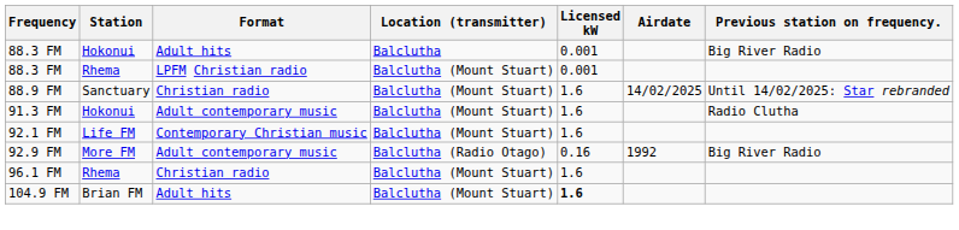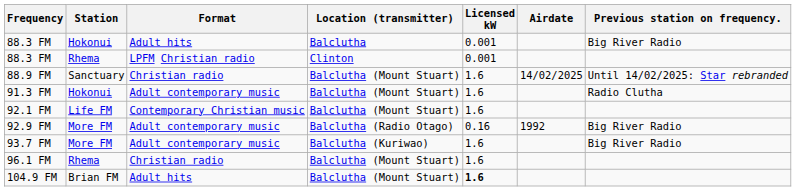88.3 FM / Rhema | Location (transmitter): Balclutha (Mount Stuart) -> Clinton
+ row: 93.7 FM | More FM | Adult contemporary music | Balclutha (Kuriwao) | 1.6 | Big River Radio
